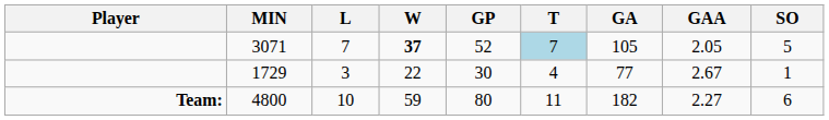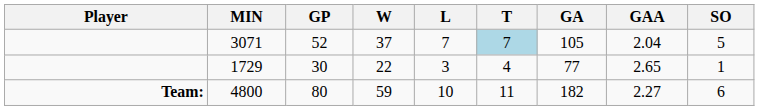columns swapped: GP <-> L
3071 | W: bold -> normal
3071 | GAA: 2.05 -> 2.04
1729 | GAA: 2.67 -> 2.65
